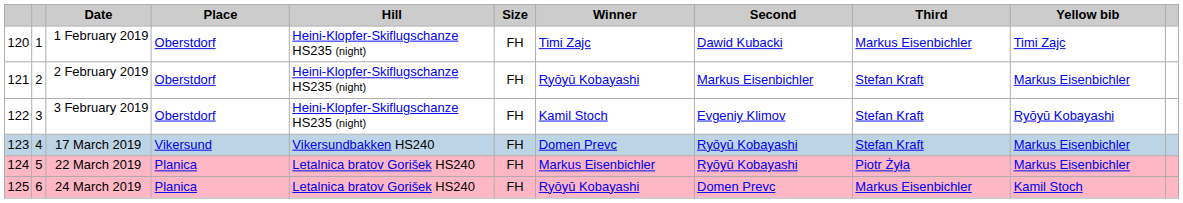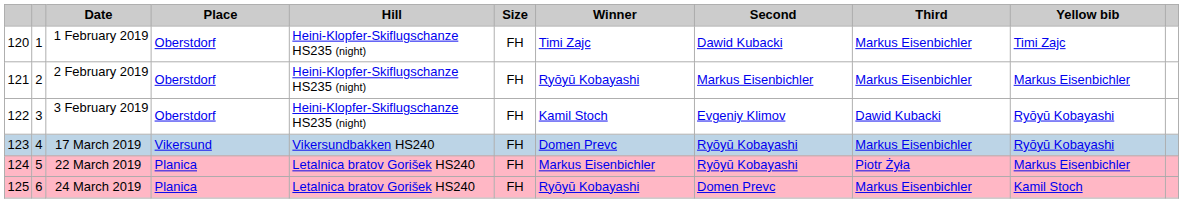2 February 2019 | Third: Stefan Kraft -> Markus Eisenbichler
3 February 2019 | Third: Stefan Kraft -> Dawid Kubacki
17 March 2019 | Third: Stefan Kraft -> Markus Eisenbichler
17 March 2019 | Yellow bib: Markus Eisenbichler -> Ryōyū Kobayashi
